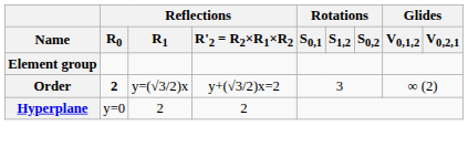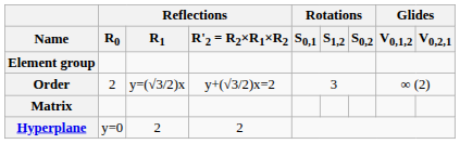Order | Reflections / R0: bold -> normal
+ row: Matrix
